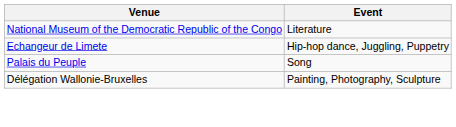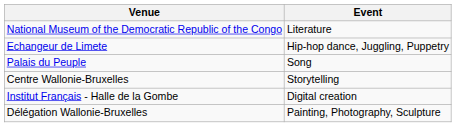+ row: Centre Wallonie-Bruxelles | Storytelling
+ row: Institut Français - Halle de la Gombe | Digital creation
